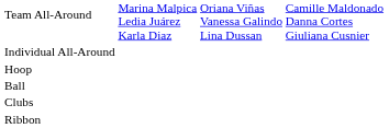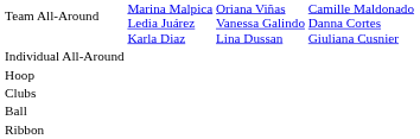rows swapped: Ball <-> Clubs
